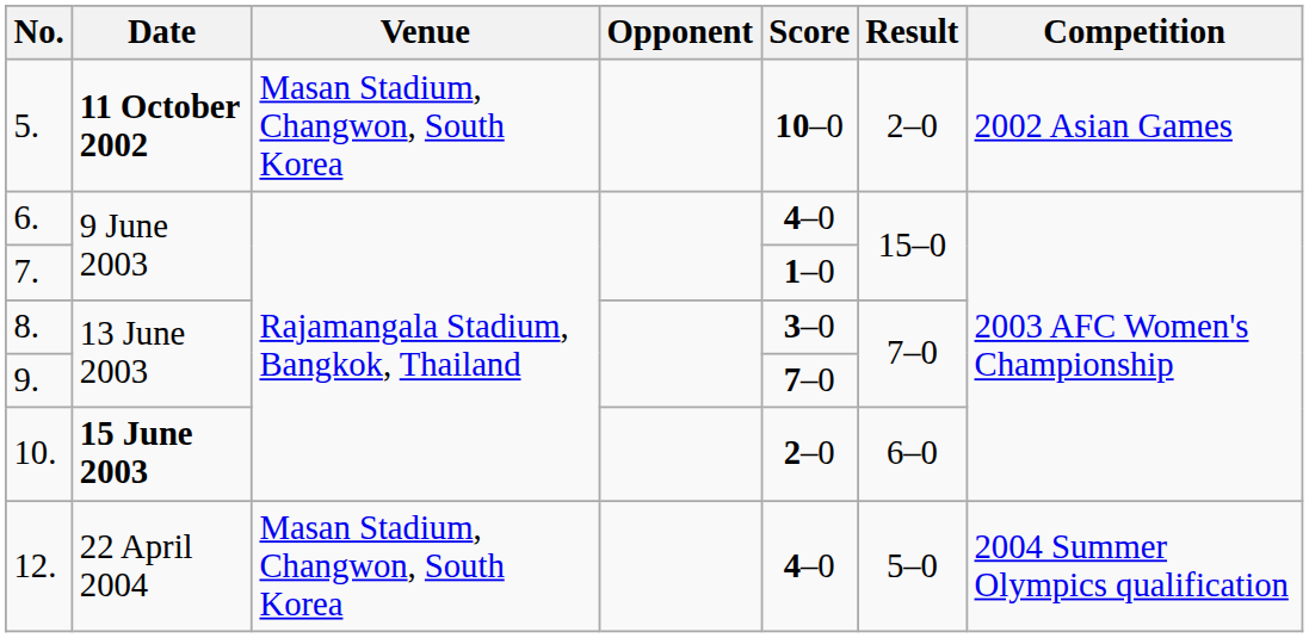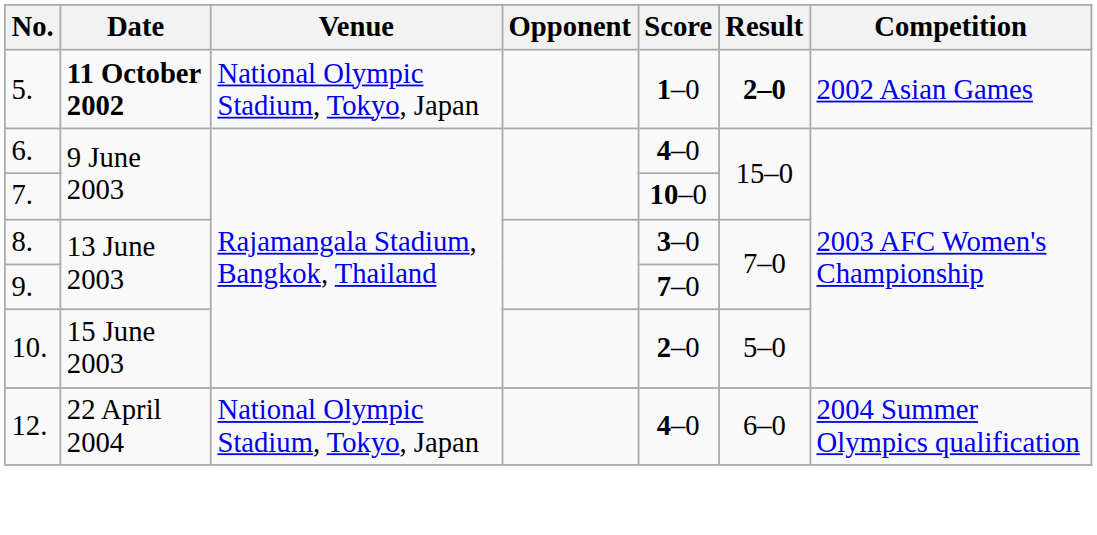5. | Venue: Masan Stadium, Changwon, South Korea -> National Olympic Stadium, Tokyo, Japan
5. | Score: 10–0 -> 1–0
5. | Result: normal -> bold
7. | Score: 1–0 -> 10–0
10. | Date: bold -> normal
10. | Result: 6–0 -> 5–0
12. | Venue: Masan Stadium, Changwon, South Korea -> National Olympic Stadium, Tokyo, Japan
12. | Result: 5–0 -> 6–0
